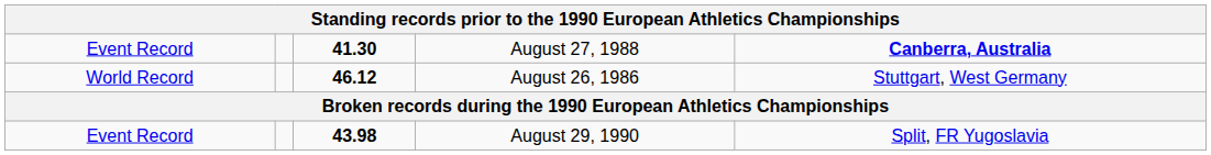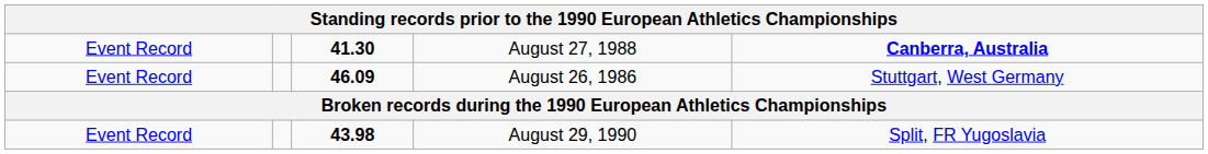August 26, 1986 | column 1: World Record -> Event Record
August 26, 1986 | column 3: 46.12 -> 46.09
